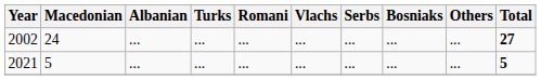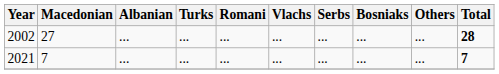2002 | Macedonian: 24 -> 27
2002 | Total: 27 -> 28
2021 | Macedonian: 5 -> 7
2021 | Total: 5 -> 7
